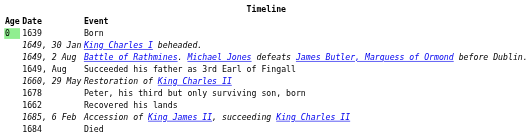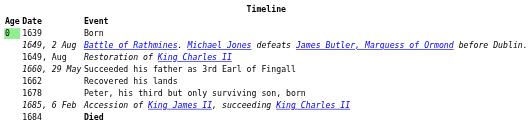- row: 1649, 30 Jan | King Charles I beheaded.
1649, Aug | Event: Succeeded his father as 3rd Earl of Fingall -> Restoration of King Charles II
1660, 29 May | Event: Restoration of King Charles II -> Succeeded his father as 3rd Earl of Fingall
rows swapped: 1662 <-> 1678
1684 | Event: normal -> bold
